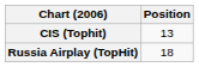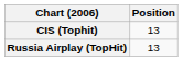Russia Airplay (TopHit) | Position: 18 -> 13
